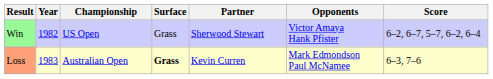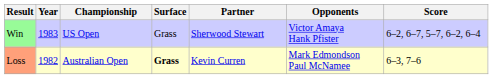Win | Year: 1982 -> 1983
Loss | Year: 1983 -> 1982
